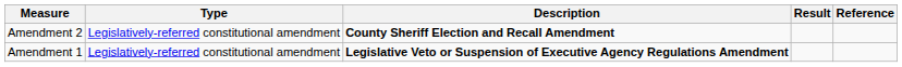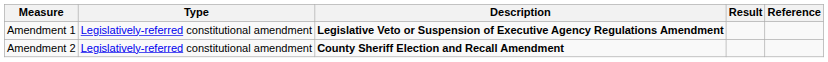rows swapped: Amendment 1 <-> Amendment 2
